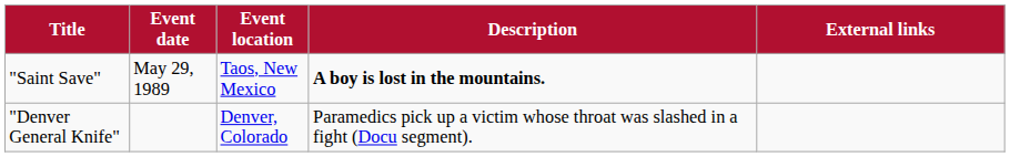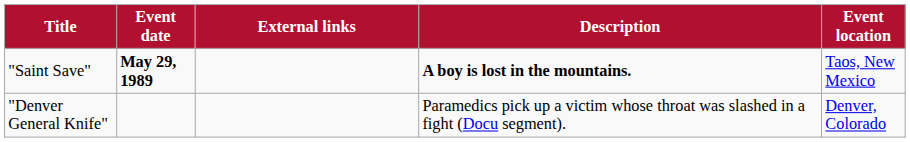columns swapped: Event location <-> External links
"Saint Save" | Event date: normal -> bold
